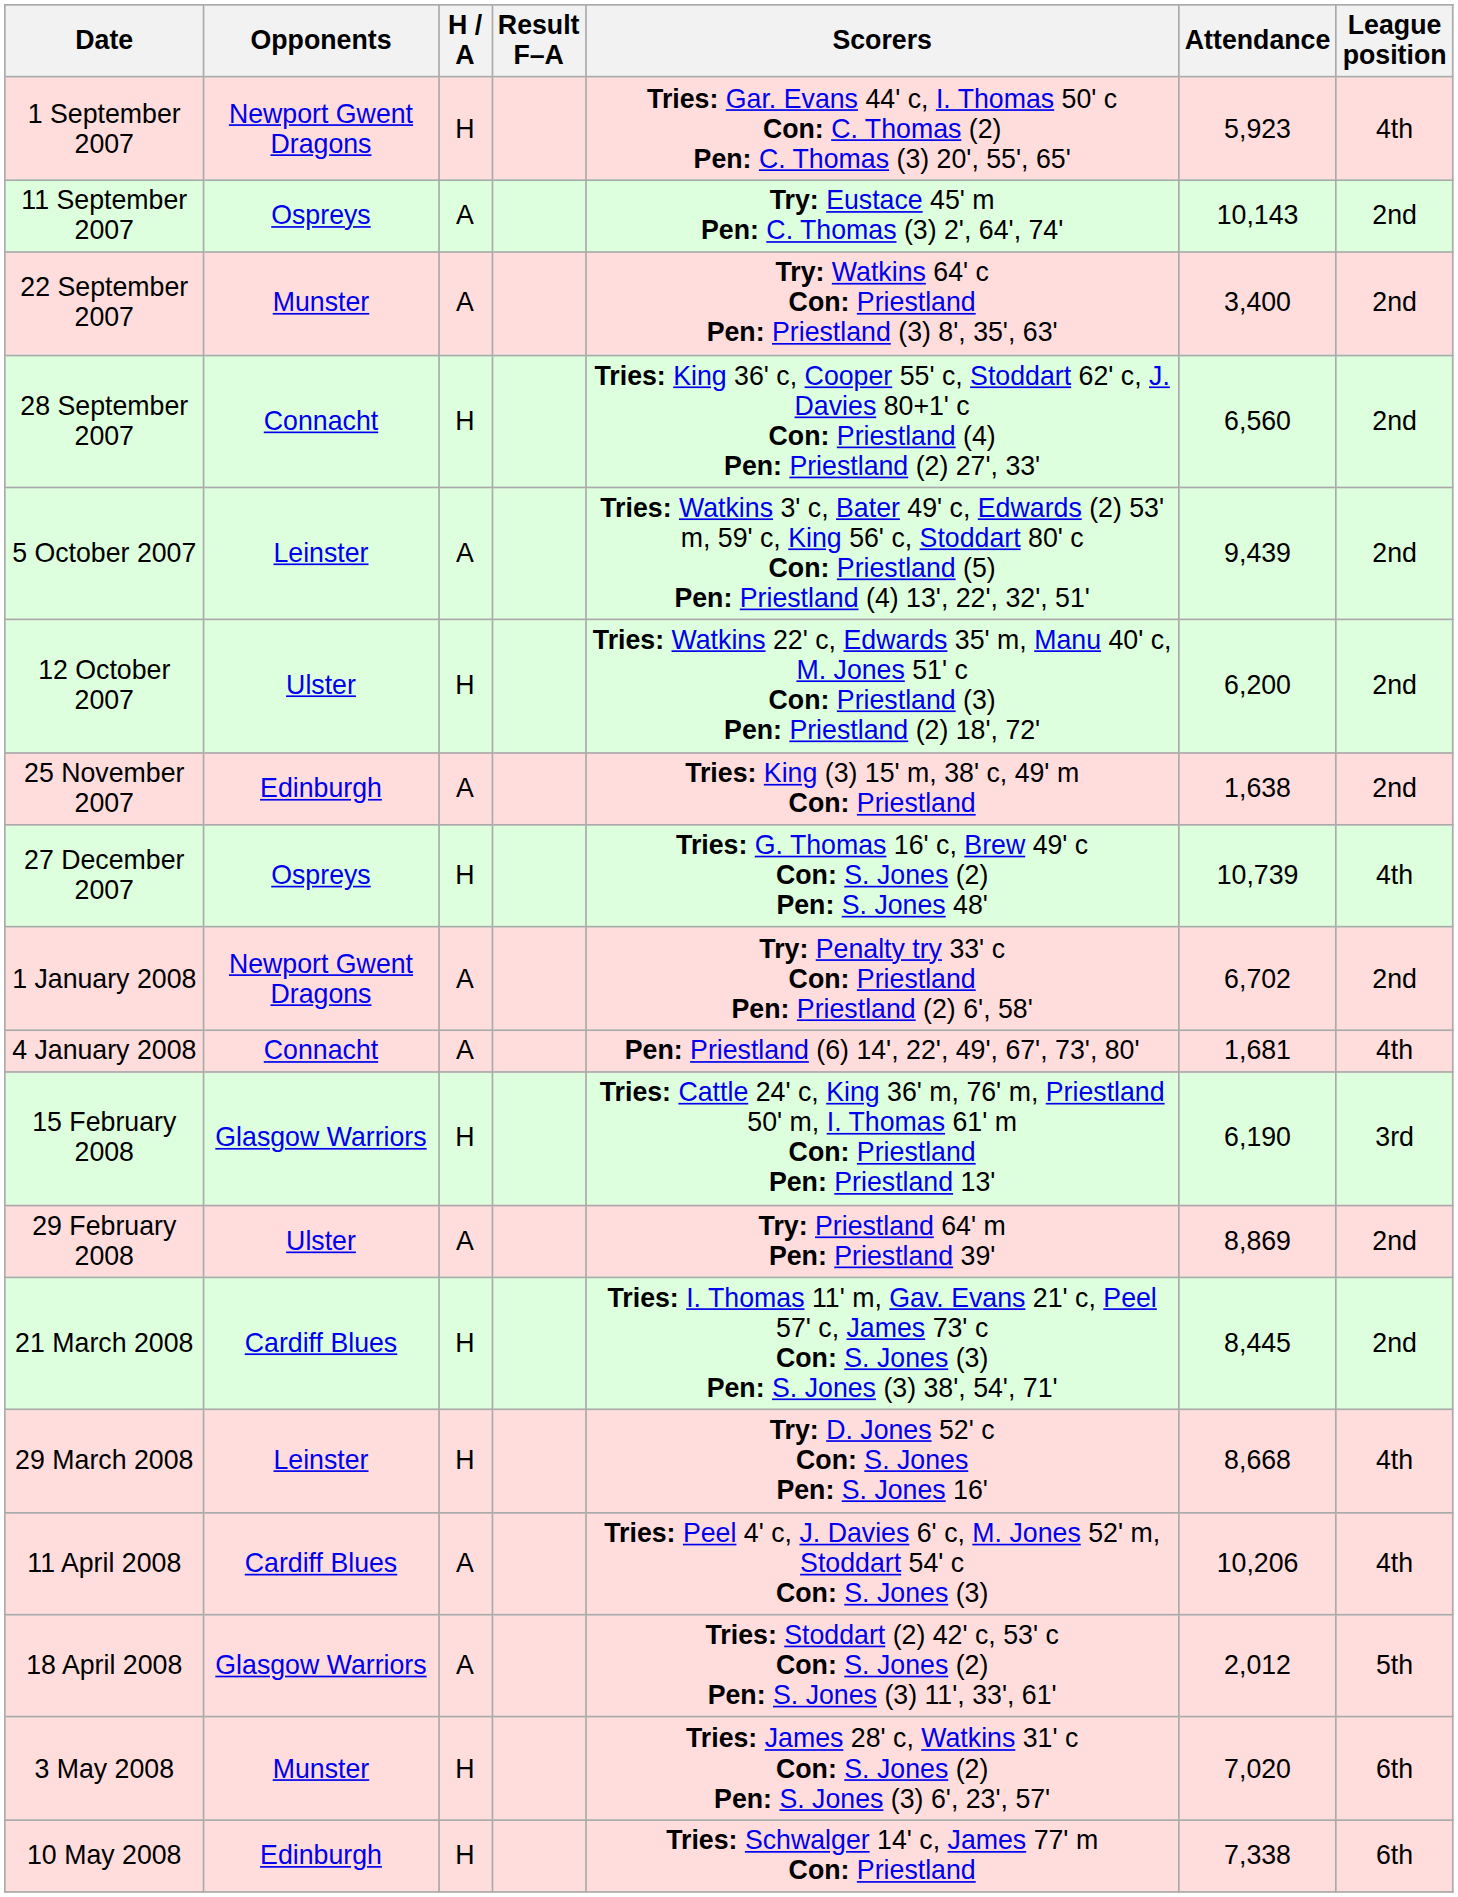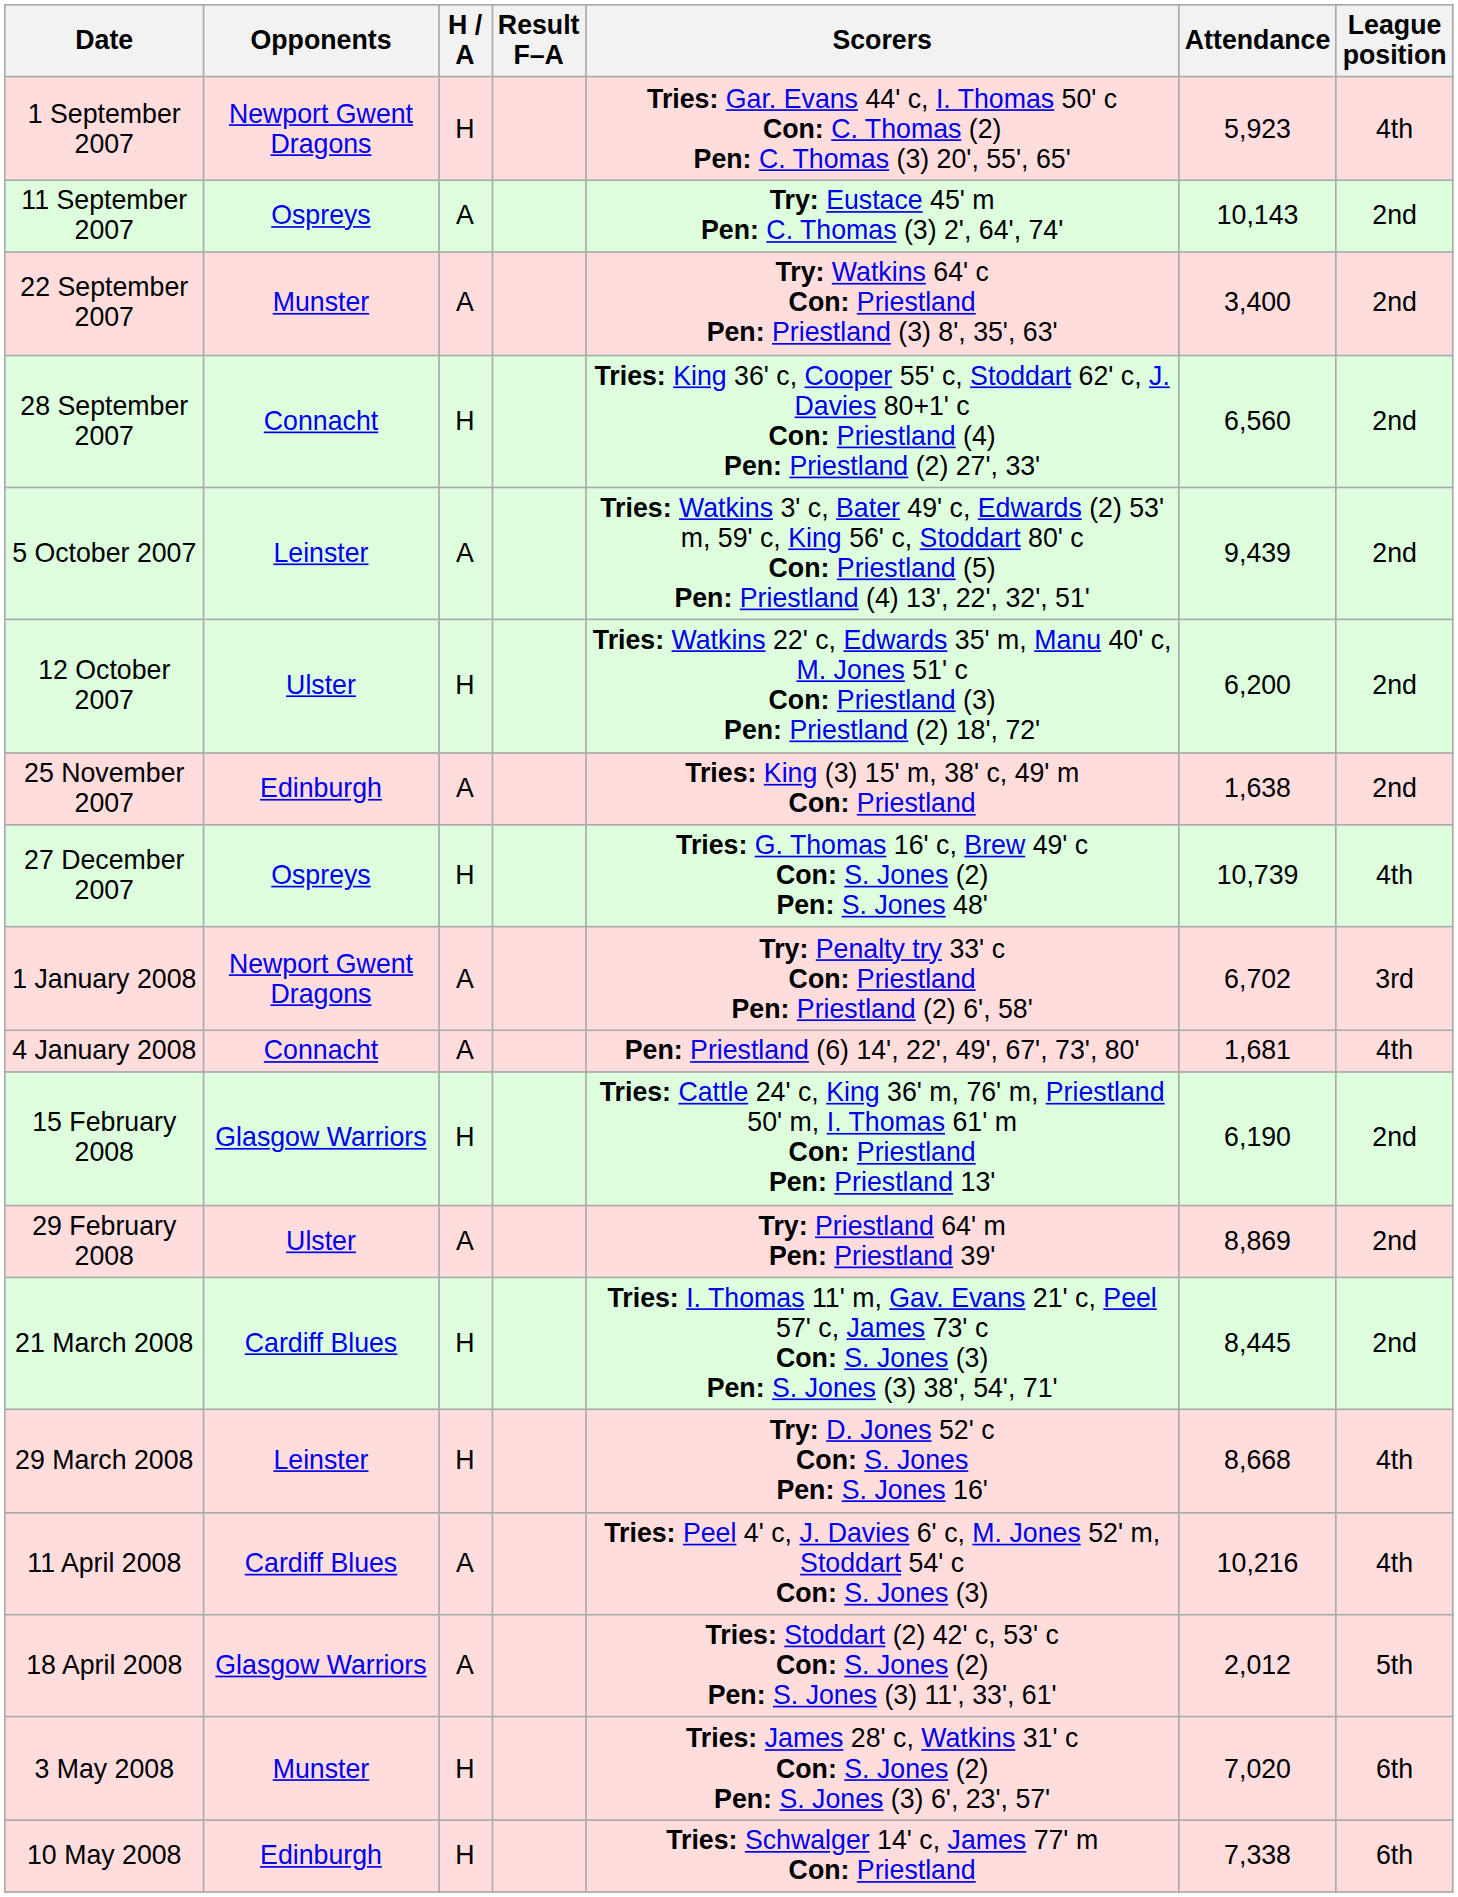1 January 2008 | League position: 2nd -> 3rd
15 February 2008 | League position: 3rd -> 2nd
11 April 2008 | Attendance: 10,206 -> 10,216
